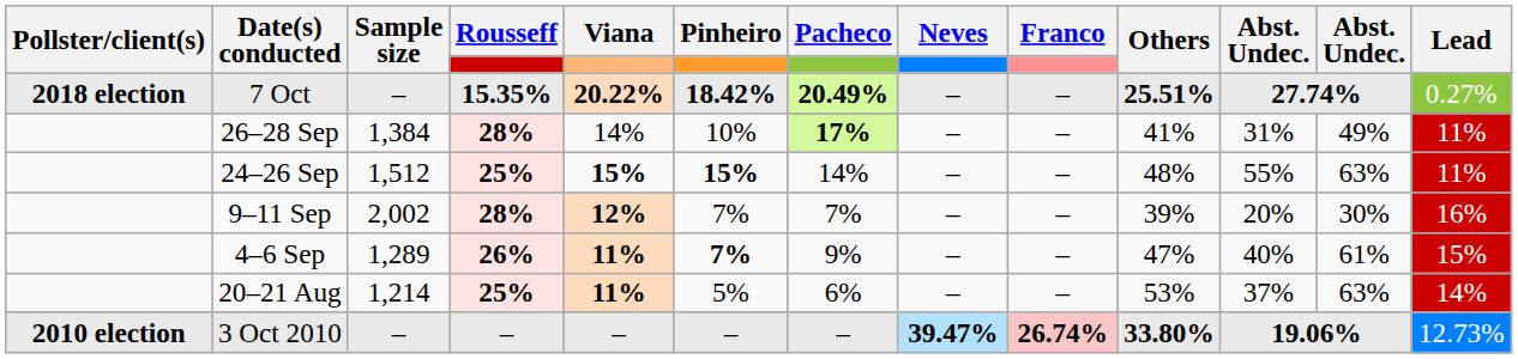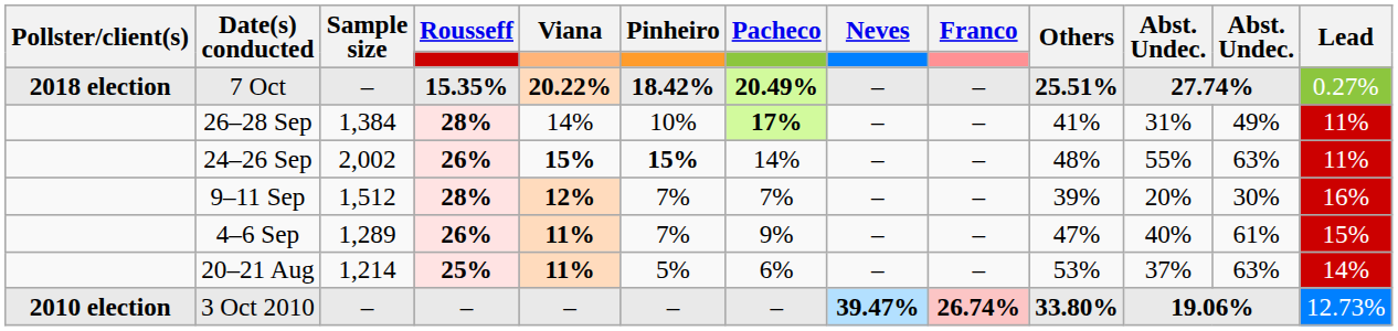24–26 Sep | Sample size: 1,512 -> 2,002
24–26 Sep | Rousseff: 25% -> 26%
9–11 Sep | Sample size: 2,002 -> 1,512
4–6 Sep | Pinheiro: bold -> normal
